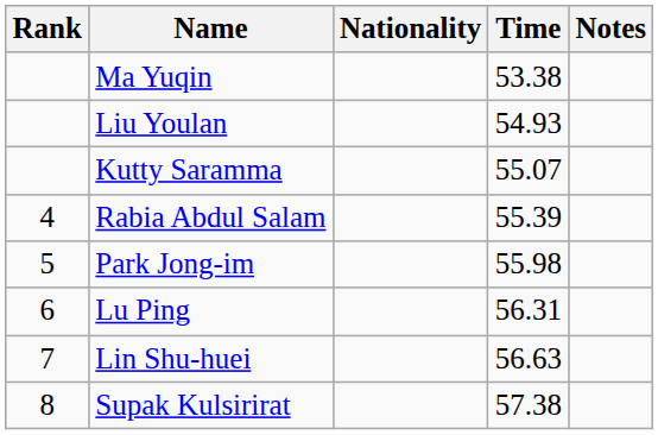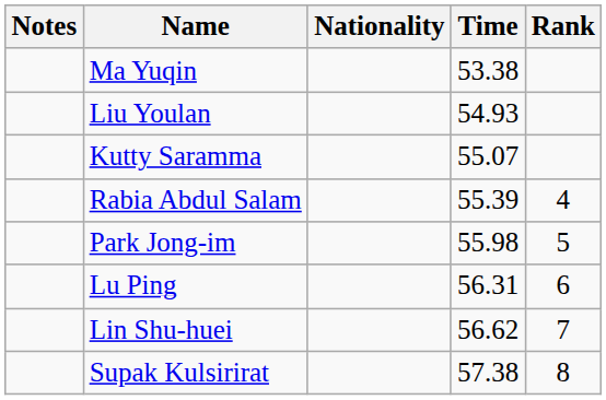columns swapped: Rank <-> Notes
Lin Shu-huei | Time: 56.63 -> 56.62
